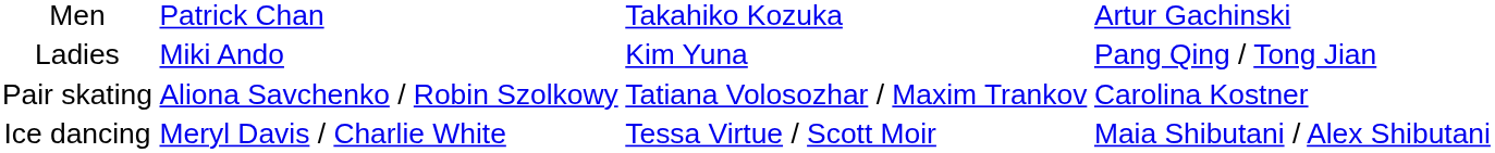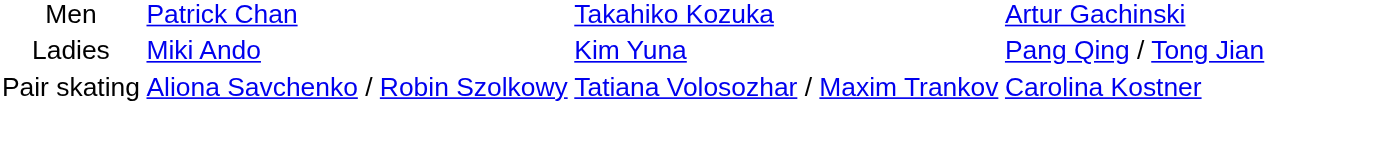- row: Ice dancing | Meryl Davis / Charlie White | Tessa Virtue / Scott Moir | Maia Shibutani / Alex Shibutani
